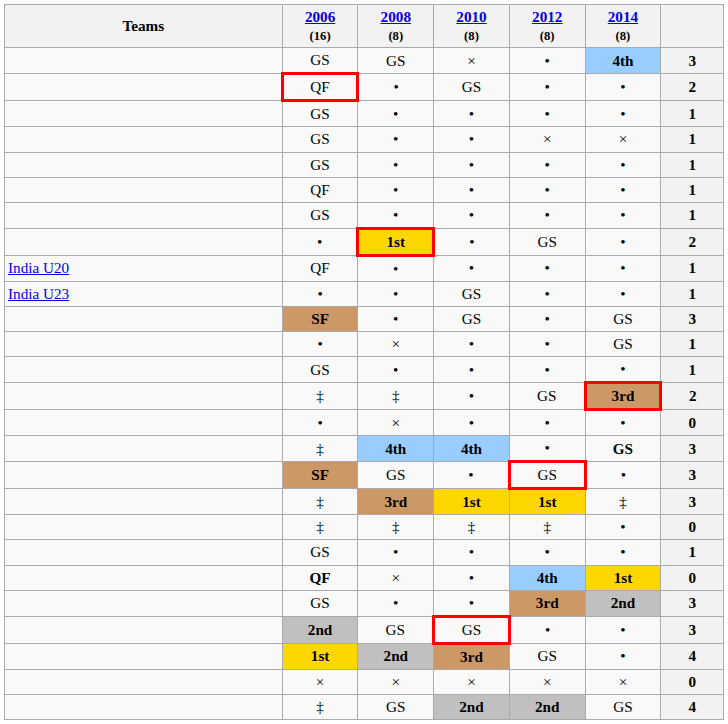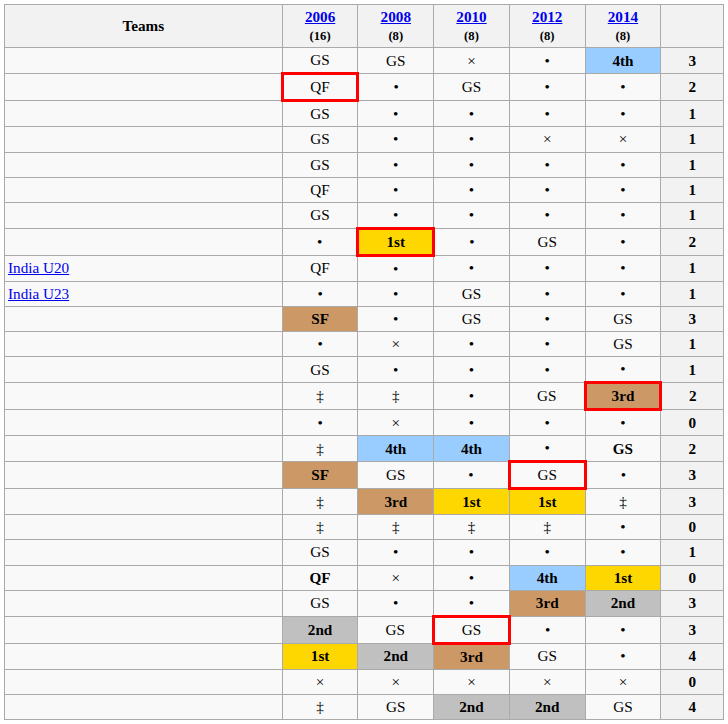‡ / 4th | column 7: 3 -> 2
